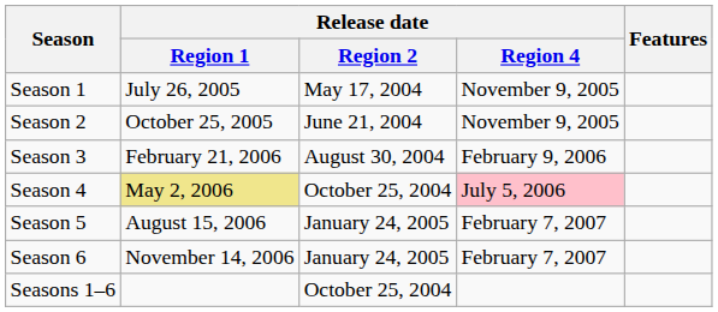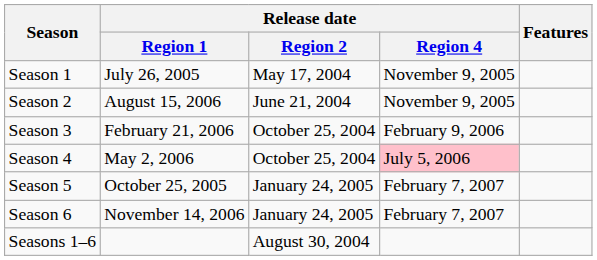Season 2 | Release date / Region 1: October 25, 2005 -> August 15, 2006
Season 3 | Release date / Region 2: August 30, 2004 -> October 25, 2004
Season 4 | Release date / Region 1: khaki background -> no background
Season 5 | Release date / Region 1: August 15, 2006 -> October 25, 2005
Seasons 1–6 | Release date / Region 2: October 25, 2004 -> August 30, 2004
